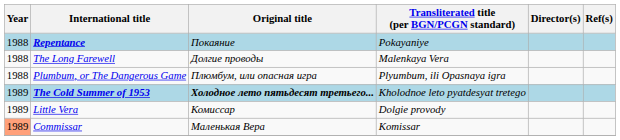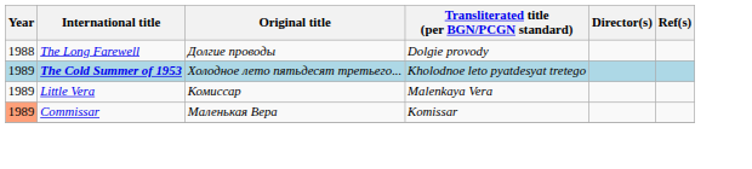- row: 1988 | Repentance | Покаяние | Pokayaniye
The Long Farewell | Transliterated title (per BGN/PCGN standard): Malenkaya Vera -> Dolgie provody
- row: 1988 | Plumbum, or The Dangerous Game | Плюмбум, или опасная игра | Plyumbum, ili Opasnaya igra
The Cold Summer of 1953 | Original title: bold -> normal
Little Vera | Transliterated title (per BGN/PCGN standard): Dolgie provody -> Malenkaya Vera
